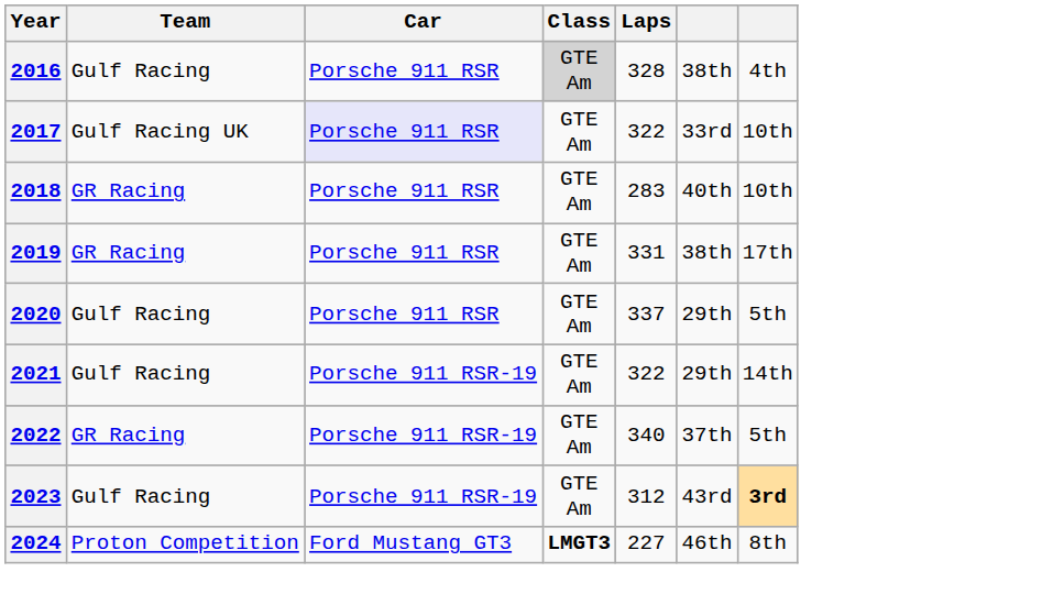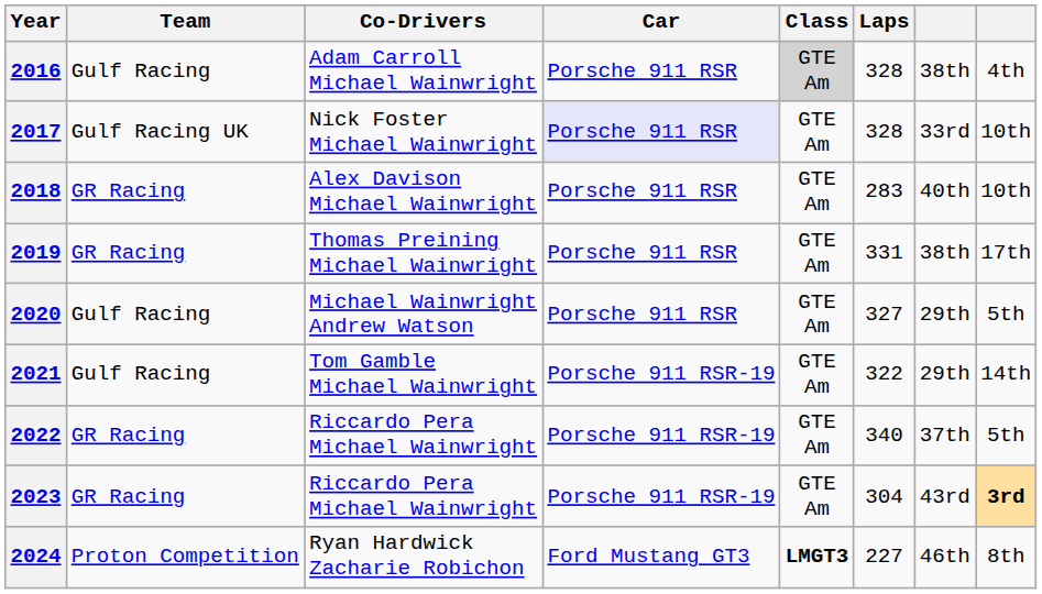+ column: Co-Drivers | Adam Carroll Michael Wainwright | Nick Foster Michael Wainwright | Alex Davison Michael Wainwright | Thomas Preining Michael Wainwright | Michael Wainwright Andrew Watson | Tom Gamble Michael Wainwright | Riccardo Pera Michael Wainwright | Riccardo Pera Michael Wainwright | Ryan Hardwick Zacharie Robichon
2017 | Laps: 322 -> 328
2020 | Laps: 337 -> 327
2023 | Team: Gulf Racing -> GR Racing
2023 | Laps: 312 -> 304
